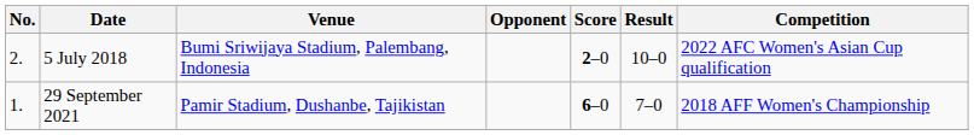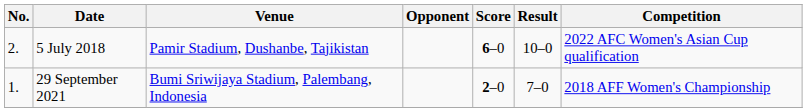5 July 2018 | Venue: Bumi Sriwijaya Stadium, Palembang, Indonesia -> Pamir Stadium, Dushanbe, Tajikistan
5 July 2018 | Score: 2–0 -> 6–0
29 September 2021 | Venue: Pamir Stadium, Dushanbe, Tajikistan -> Bumi Sriwijaya Stadium, Palembang, Indonesia
29 September 2021 | Score: 6–0 -> 2–0
